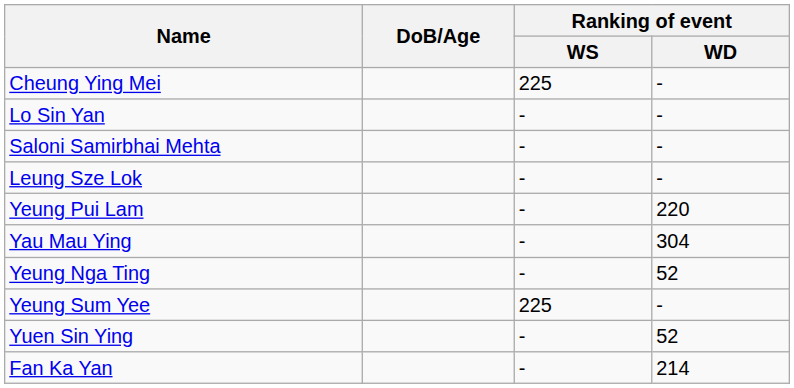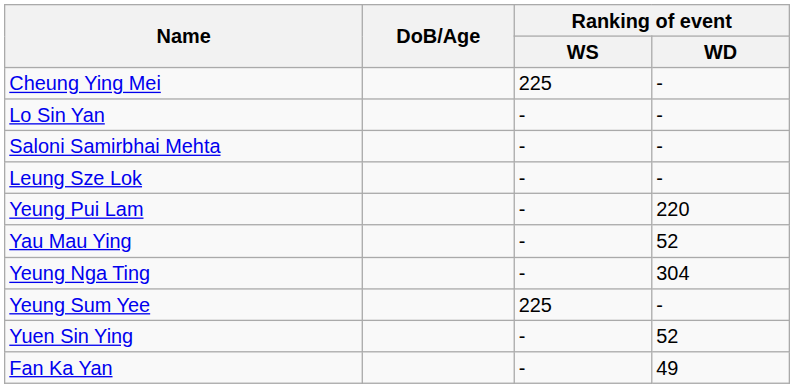Yau Mau Ying | Ranking of event / WD: 304 -> 52
Yeung Nga Ting | Ranking of event / WD: 52 -> 304
Fan Ka Yan | Ranking of event / WD: 214 -> 49
